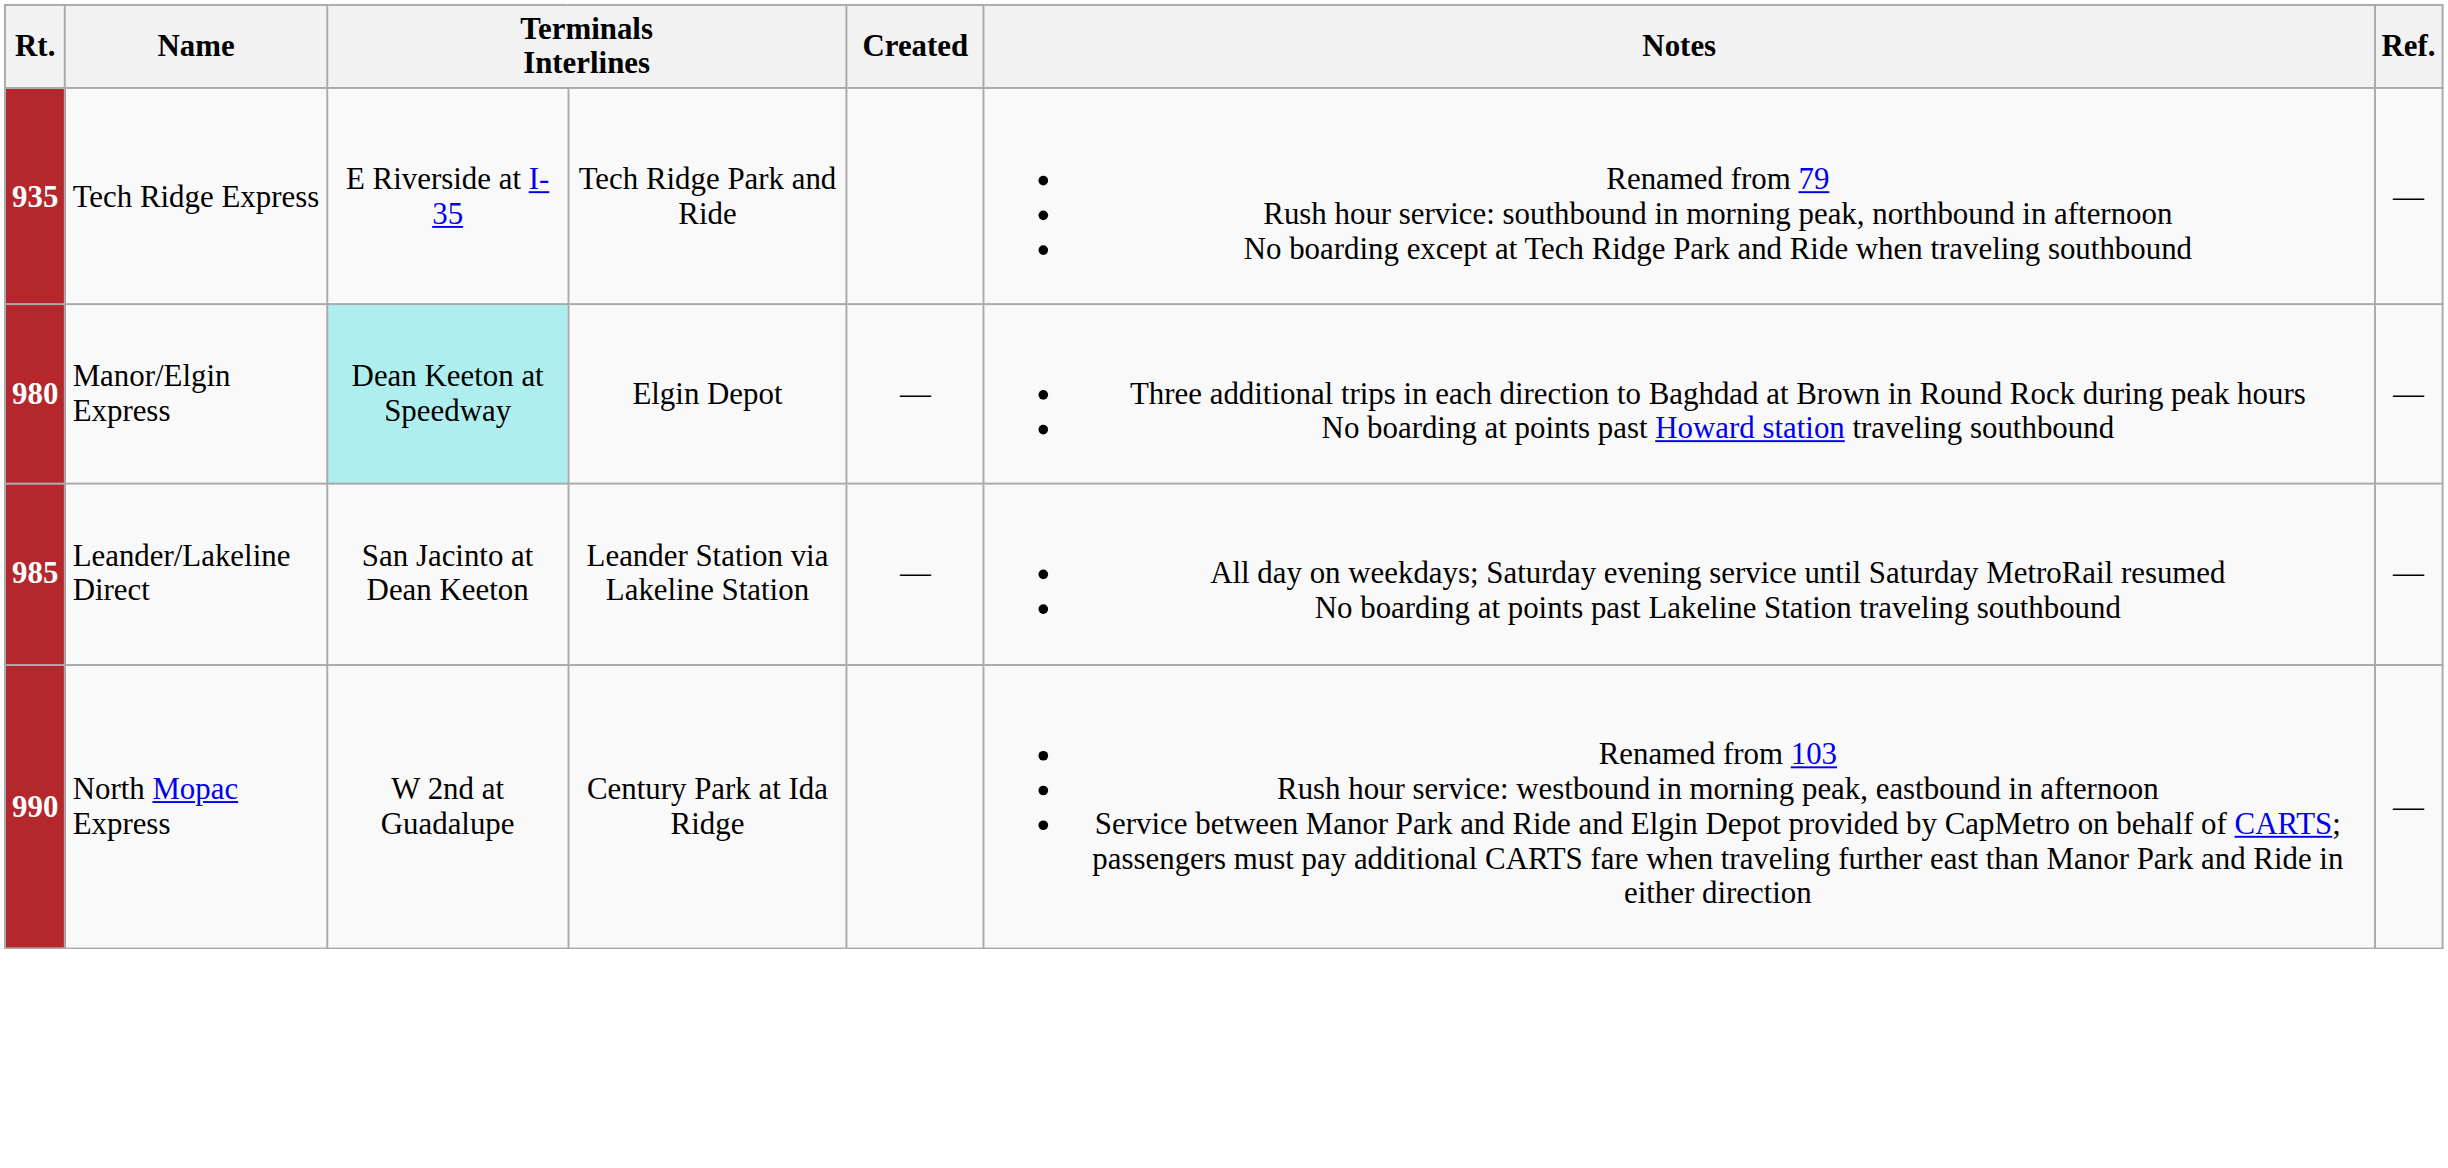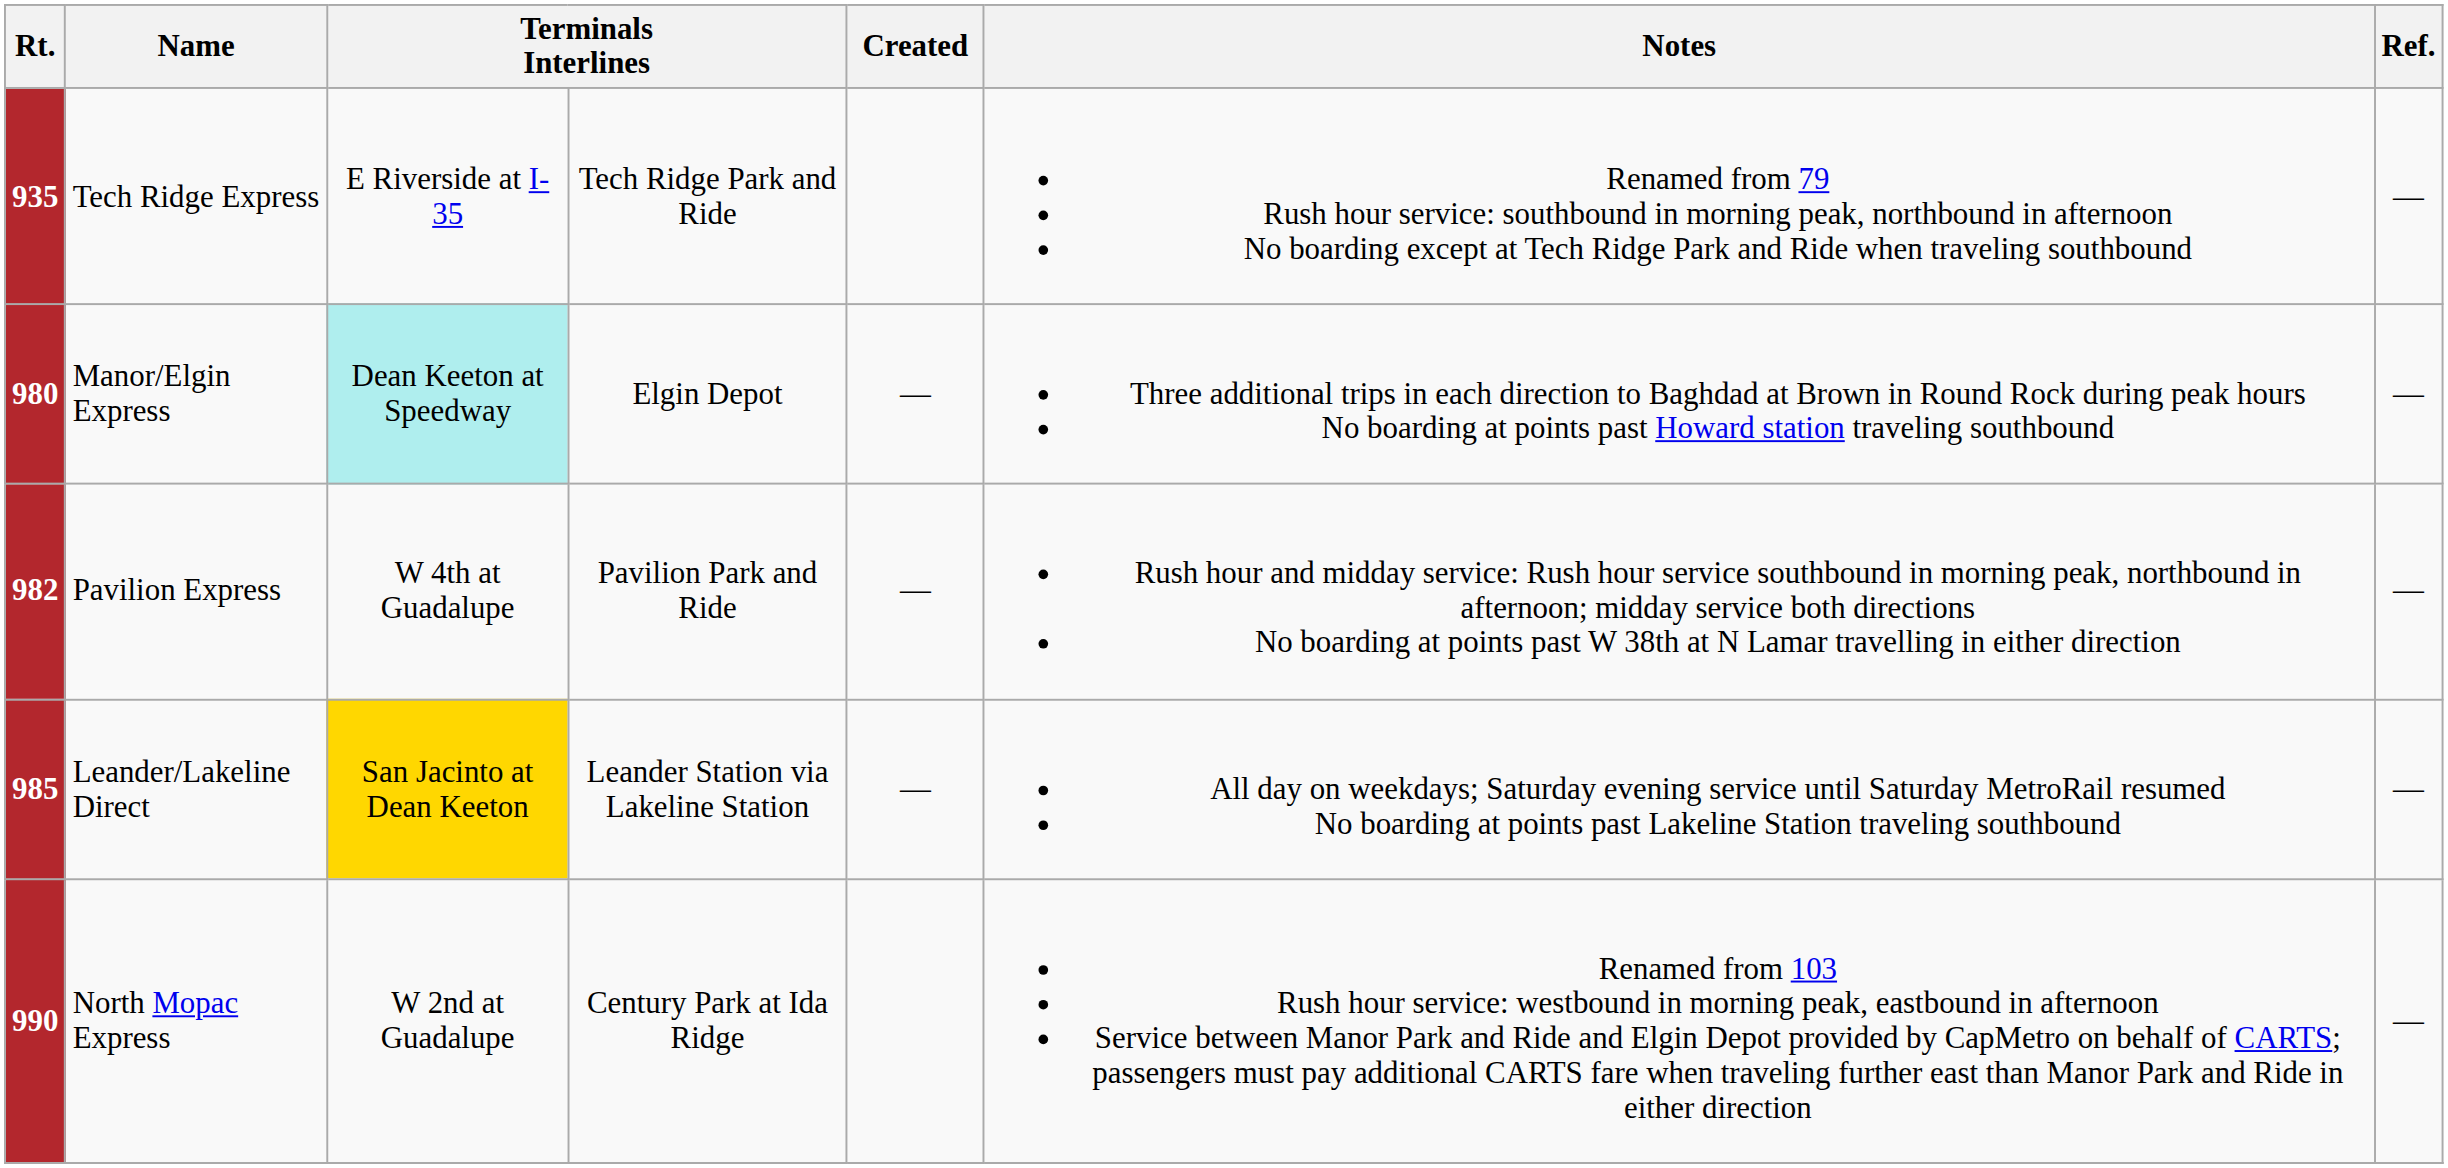+ row: 982 | Pavilion Express | W 4th at Guadalupe | Pavilion Park and Ride | — | Rush hour and midday service: Rush hour service southbound in morning peak, northbound in afternoon; midday service both directions No boarding at points past W 38th at N Lamar travelling in either direction | —
985 | column 3: no background -> gold background
